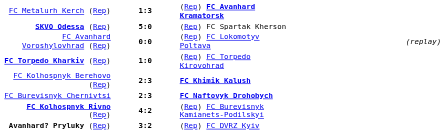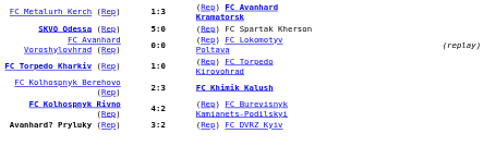- row: FC Burevisnyk Chernivtsi | 2:3 | FC Naftovyk Drohobych
